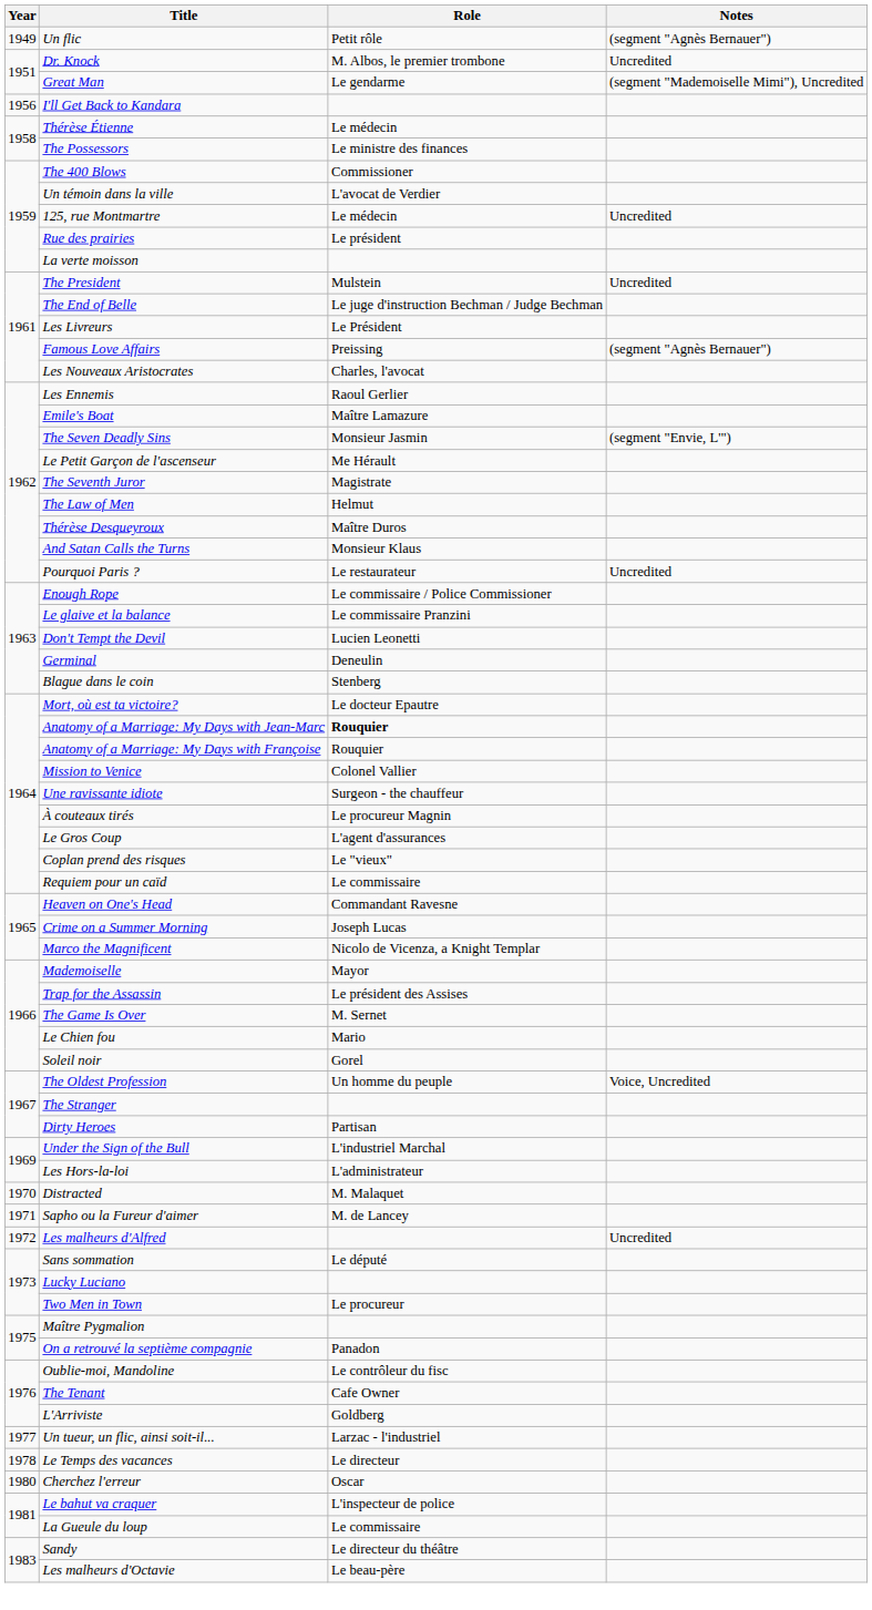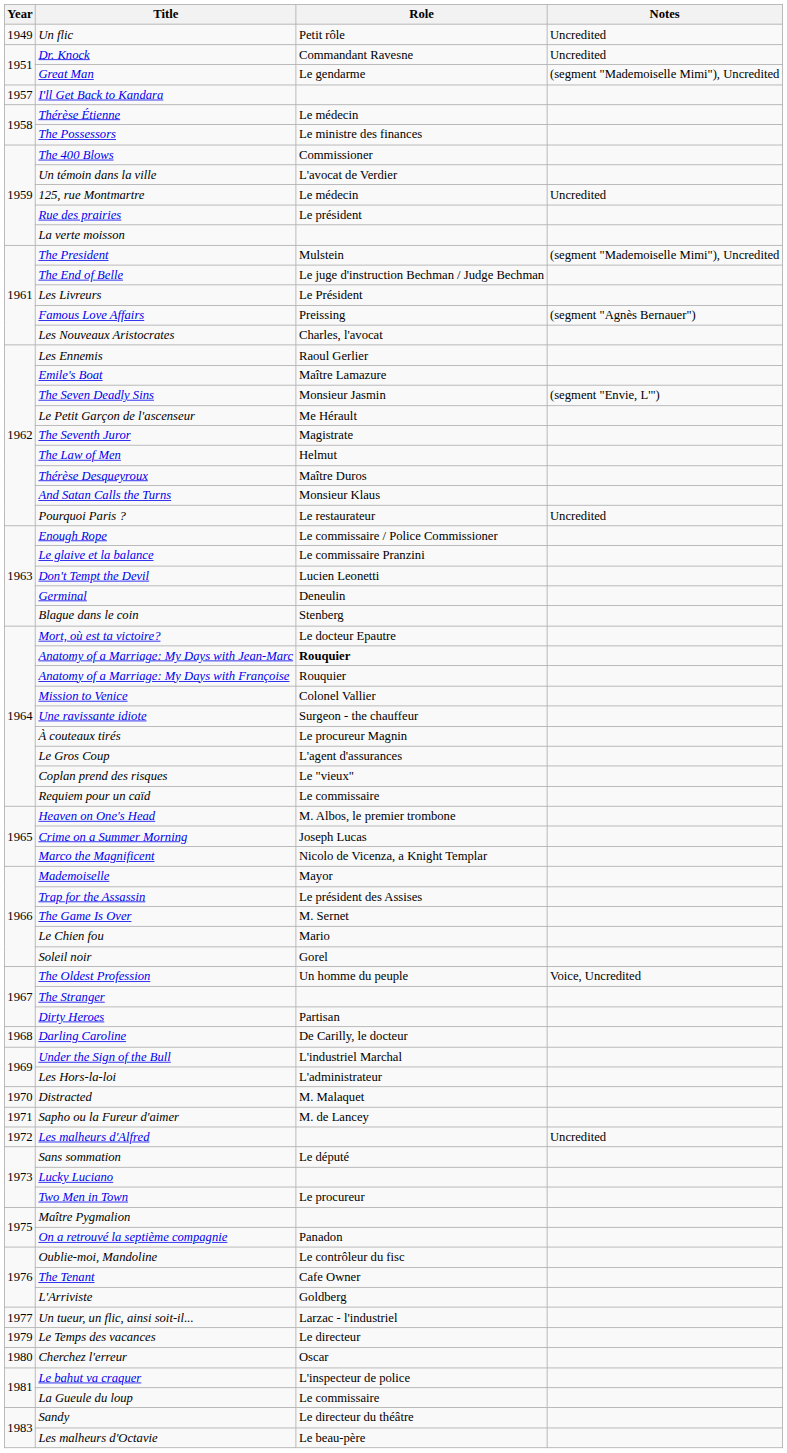Un flic | Notes: (segment "Agnès Bernauer") -> Uncredited
Dr. Knock | Role: M. Albos, le premier trombone -> Commandant Ravesne
I'll Get Back to Kandara | Year: 1956 -> 1957
The President | Notes: Uncredited -> (segment "Mademoiselle Mimi"), Uncredited
Heaven on One's Head | Role: Commandant Ravesne -> M. Albos, le premier trombone
+ row: 1968 | Darling Caroline | De Carilly, le docteur
Le Temps des vacances | Year: 1978 -> 1979
